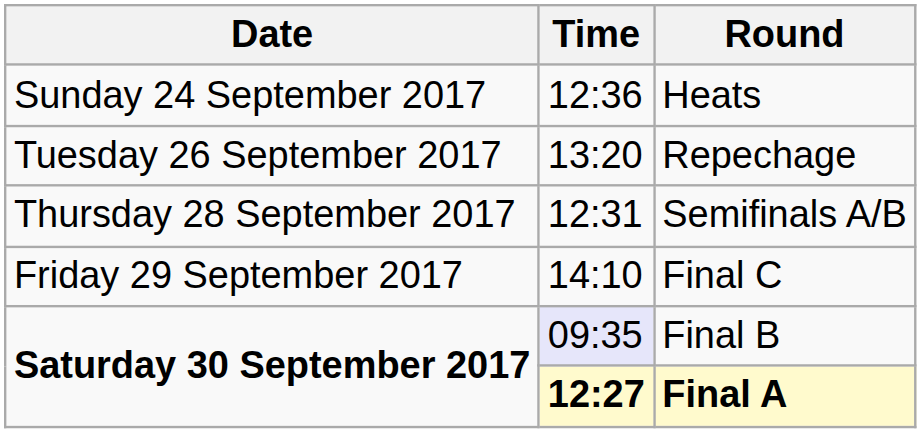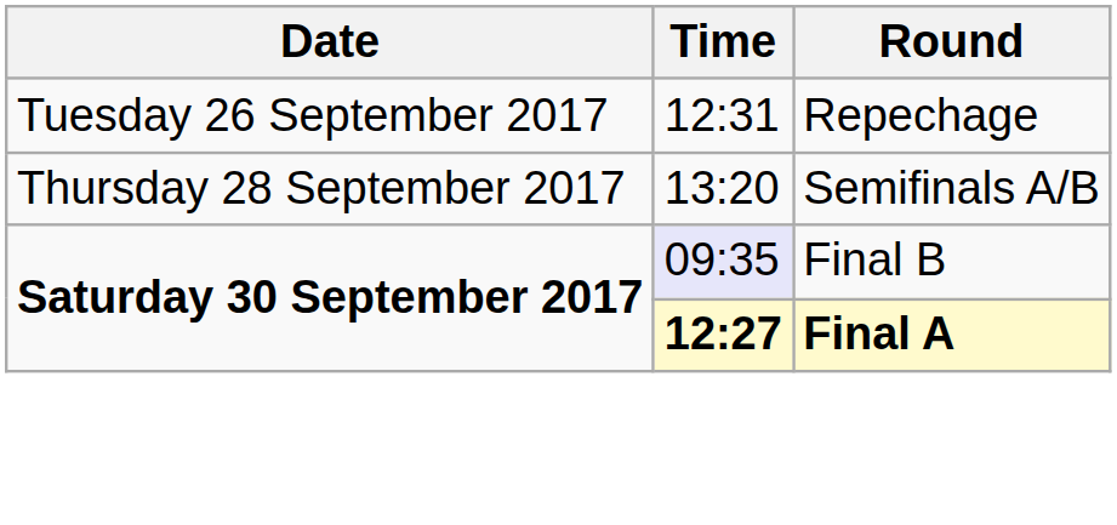- row: Sunday 24 September 2017 | 12:36 | Heats
Repechage | Time: 13:20 -> 12:31
Semifinals A/B | Time: 12:31 -> 13:20
- row: Friday 29 September 2017 | 14:10 | Final C
